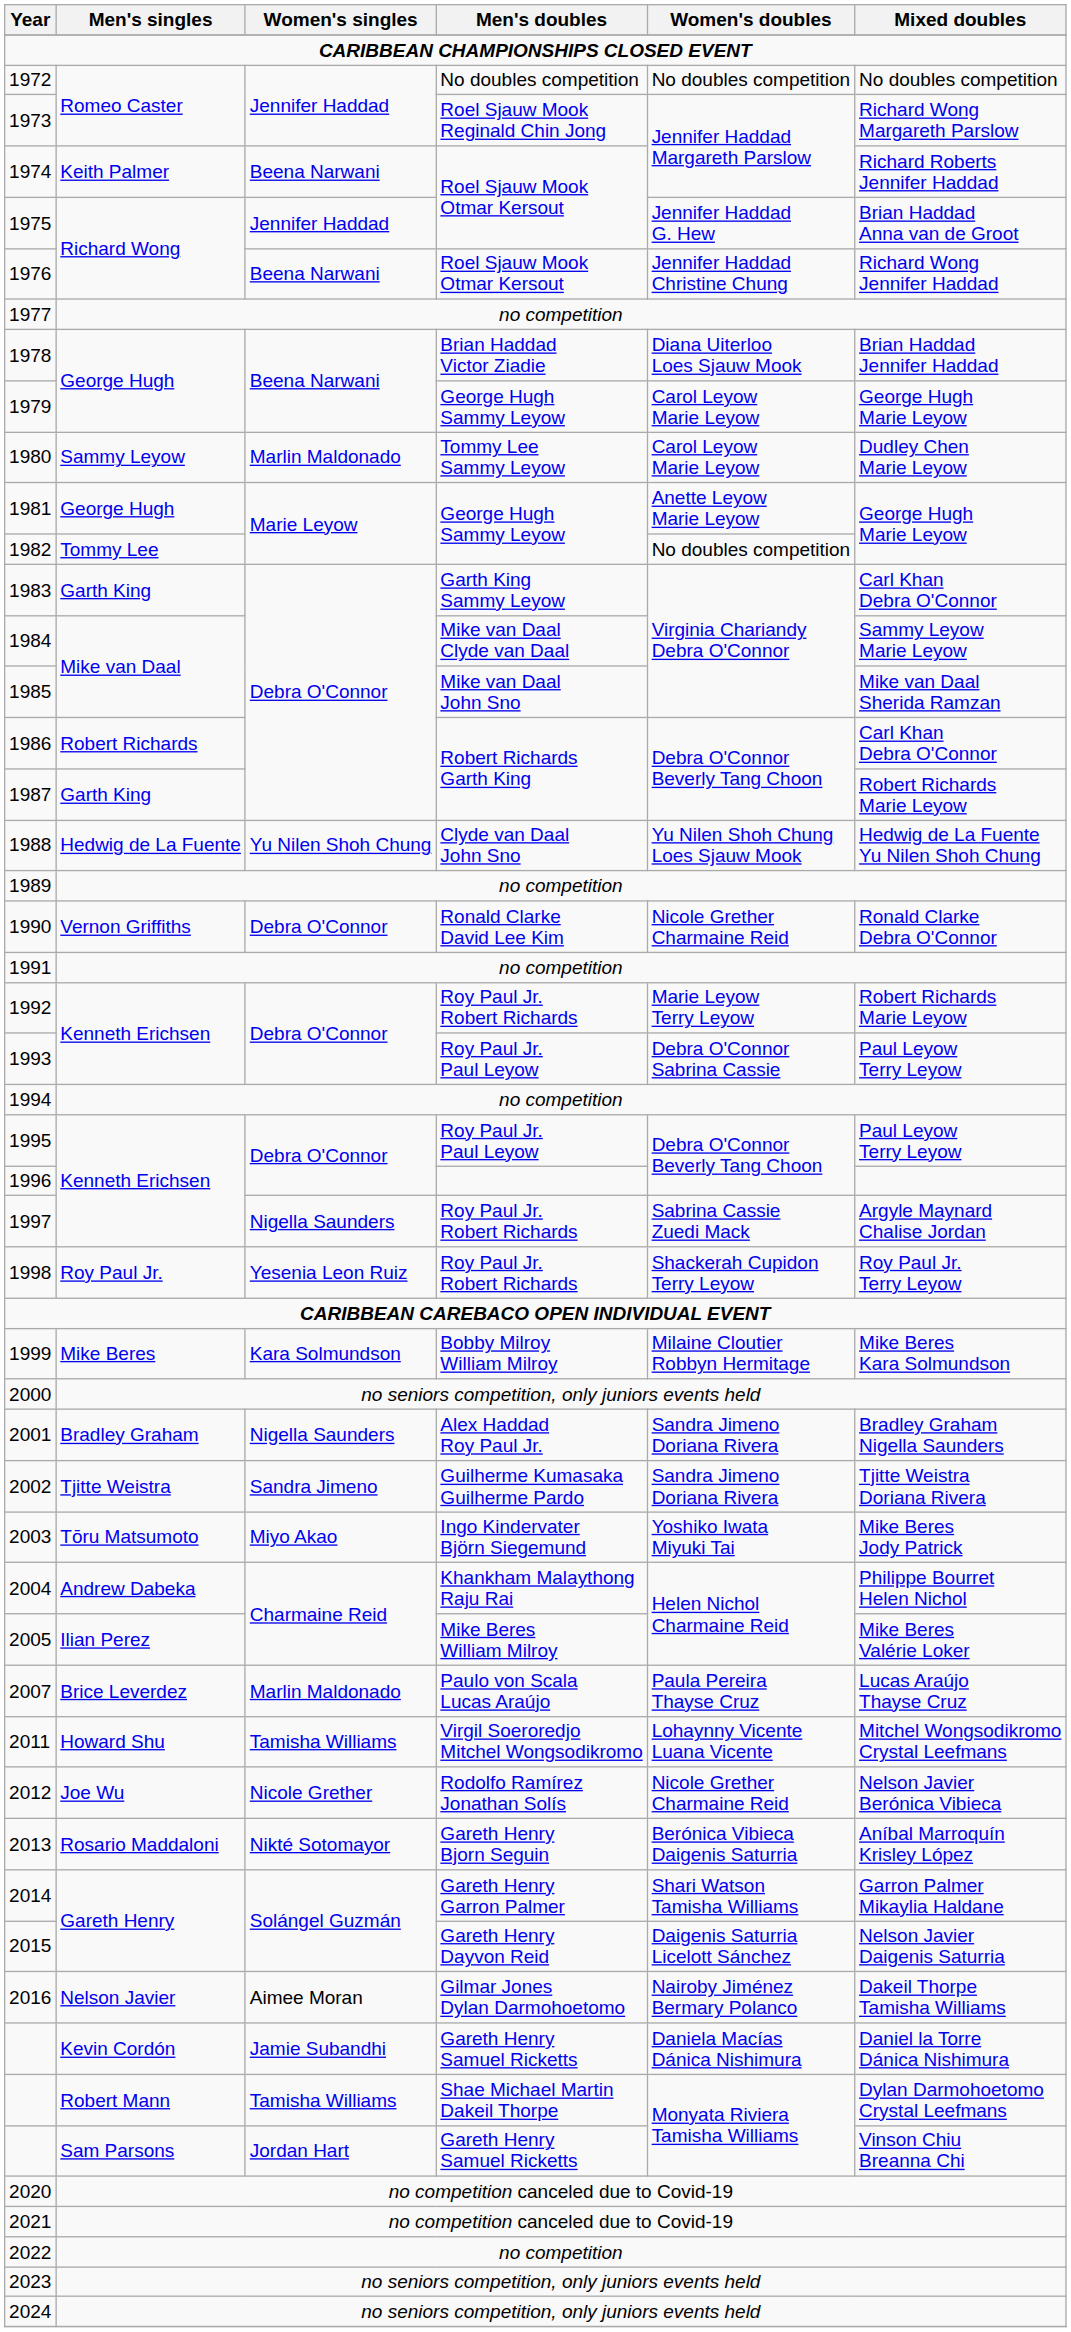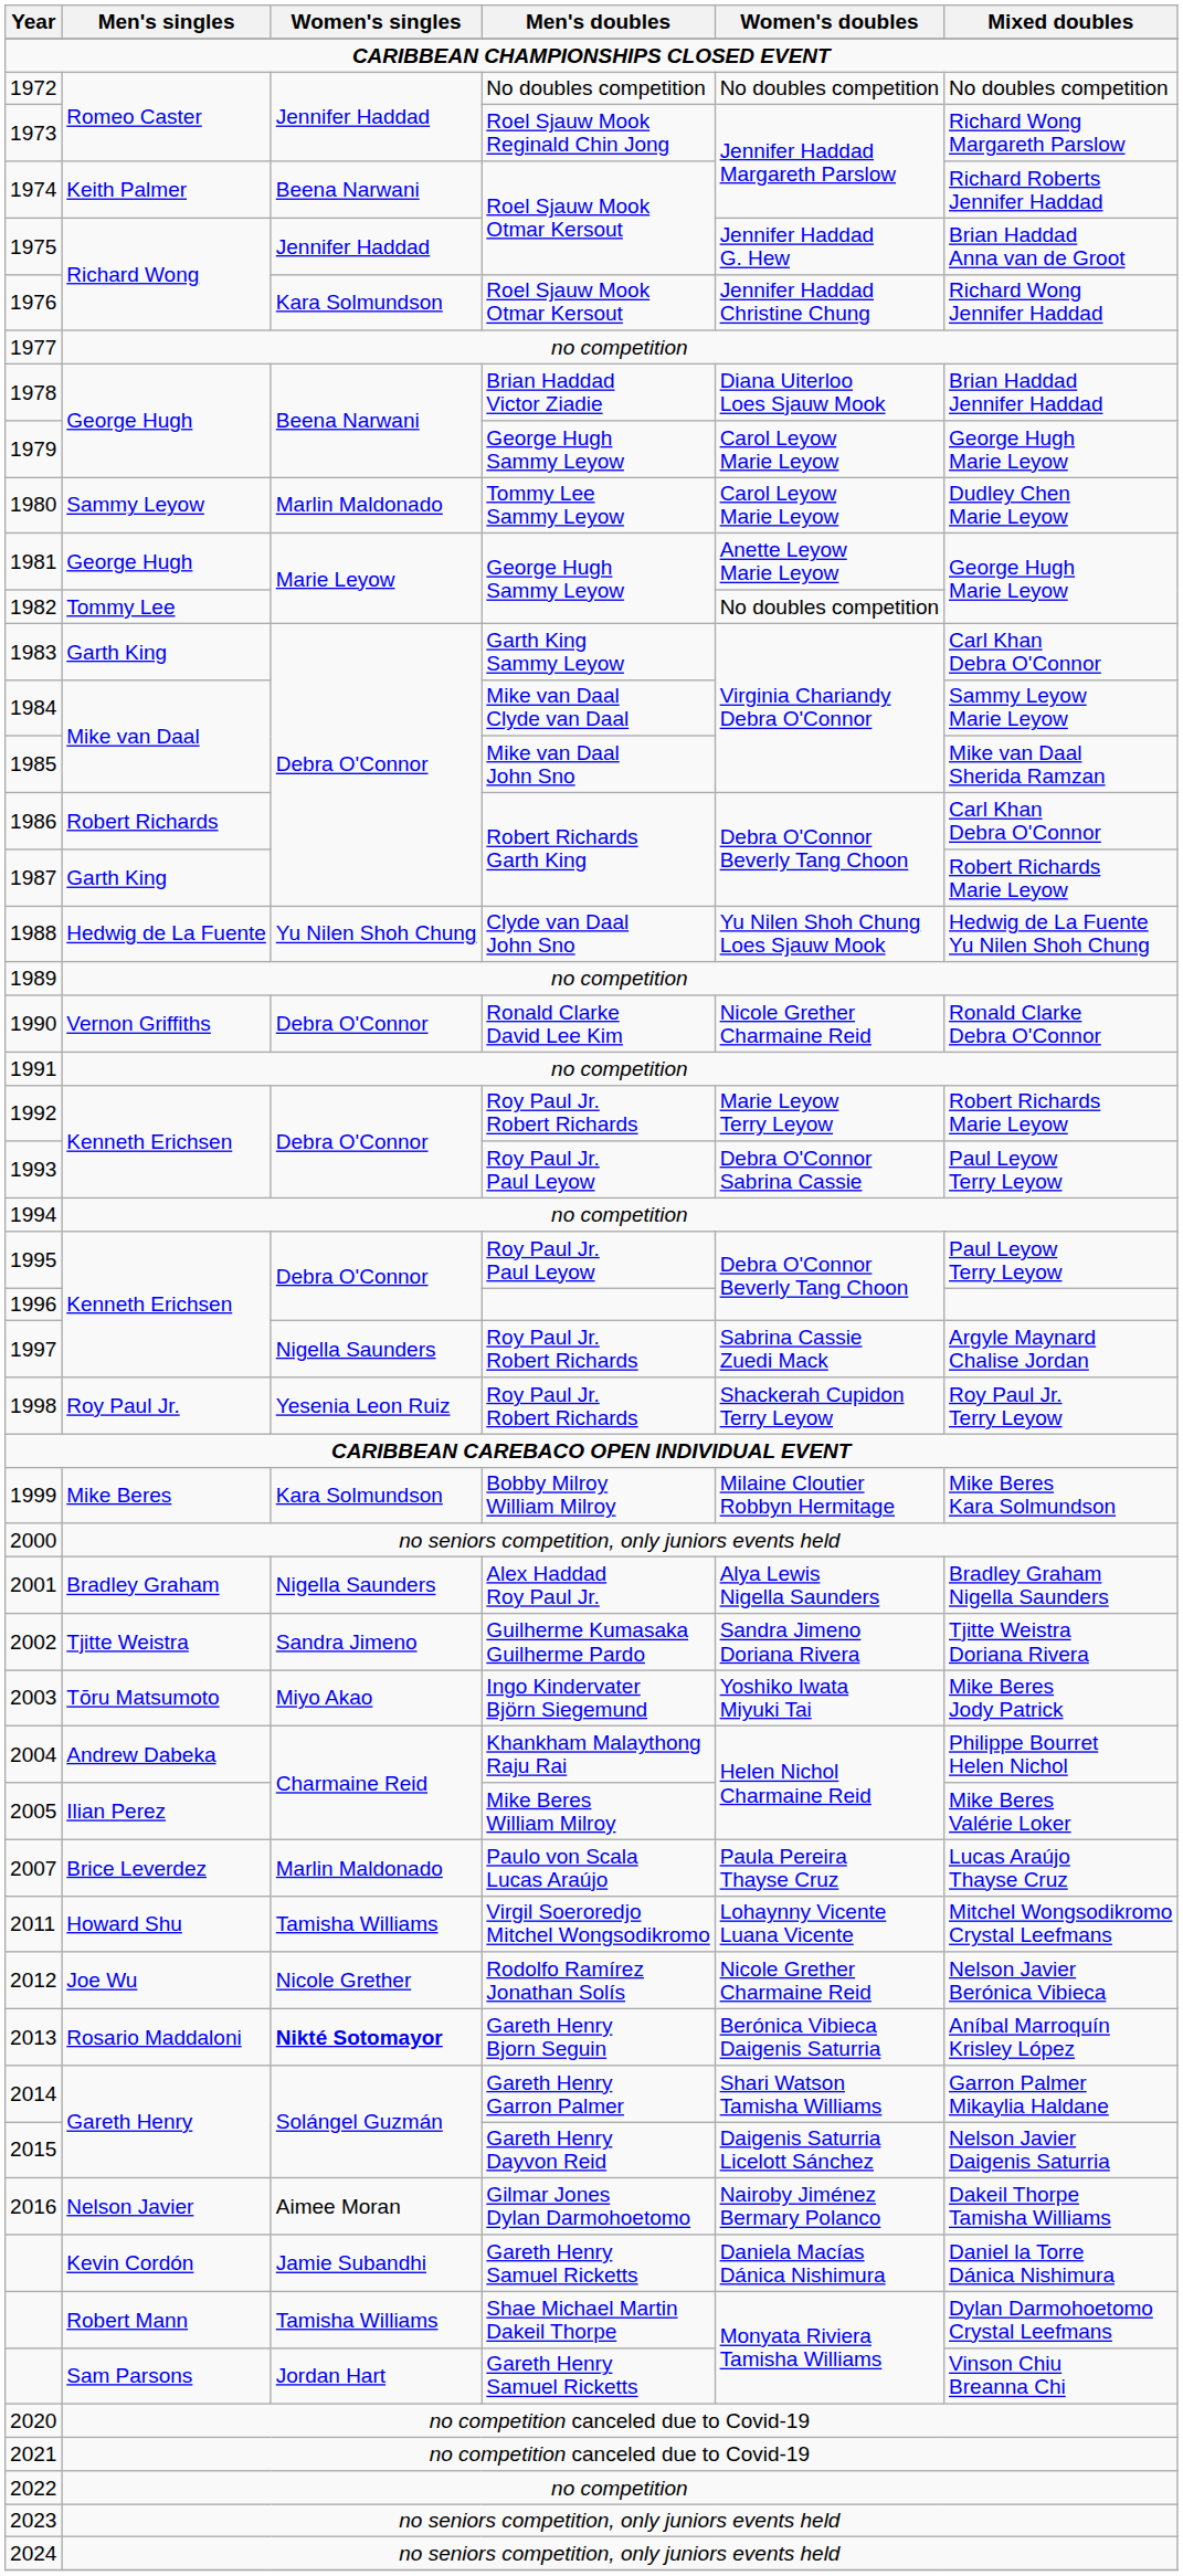1976 | Women's singles: Beena Narwani -> Kara Solmundson
2001 | Women's doubles: Sandra Jimeno Doriana Rivera -> Alya Lewis Nigella Saunders
2013 | Women's singles: normal -> bold
